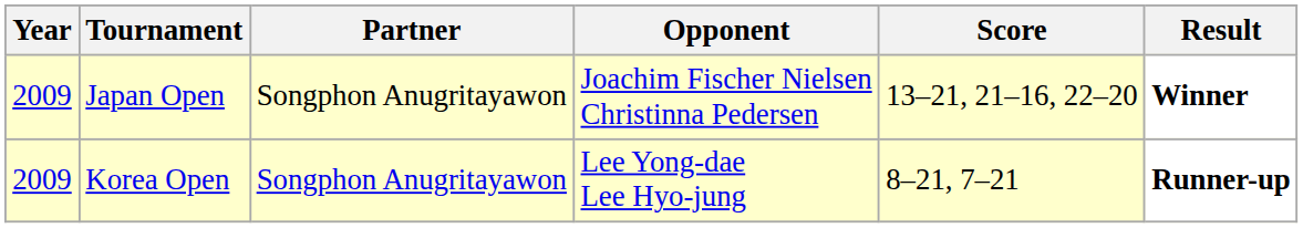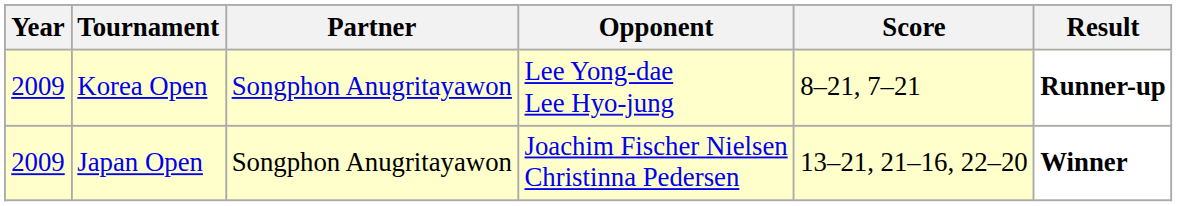rows swapped: Korea Open <-> Japan Open
